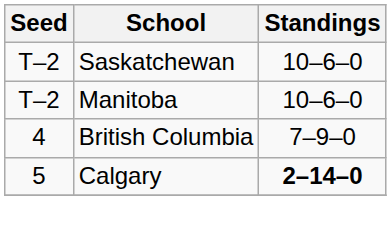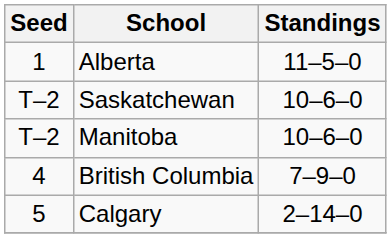+ row: 1 | Alberta | 11–5–0
Calgary | Standings: bold -> normal
